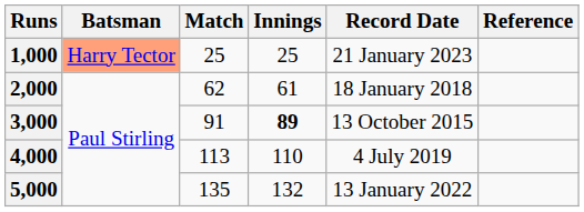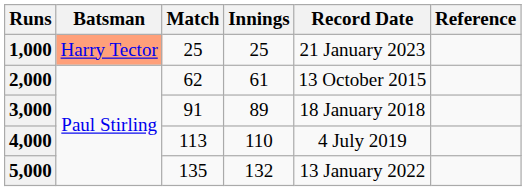2,000 | Record Date: 18 January 2018 -> 13 October 2015
3,000 | Innings: bold -> normal
3,000 | Record Date: 13 October 2015 -> 18 January 2018
